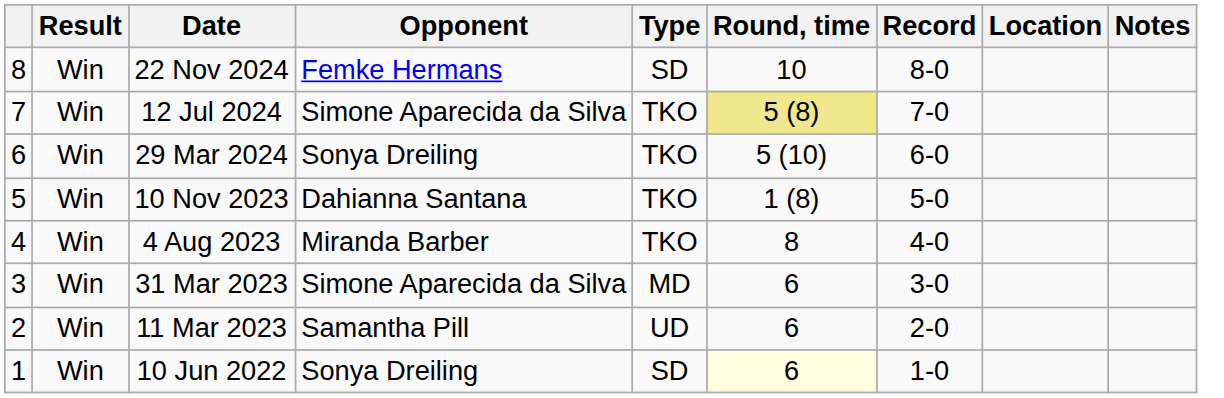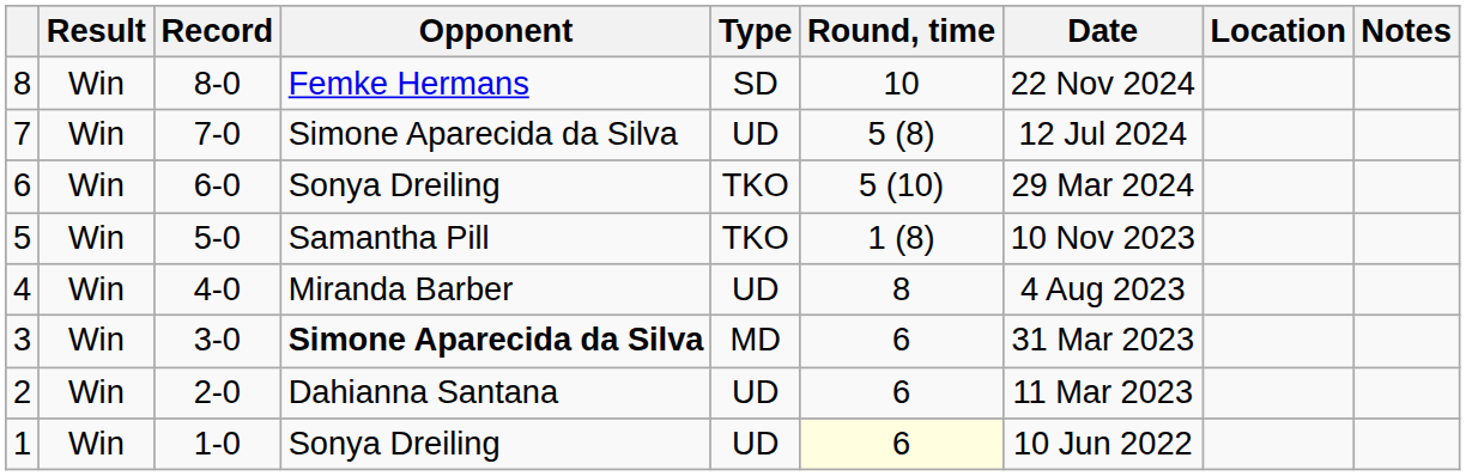columns swapped: Record <-> Date
7 | Type: TKO -> UD
7 | Round, time: khaki background -> no background
5 | Opponent: Dahianna Santana -> Samantha Pill
4 | Type: TKO -> UD
3 | Opponent: normal -> bold
2 | Opponent: Samantha Pill -> Dahianna Santana
1 | Type: SD -> UD
